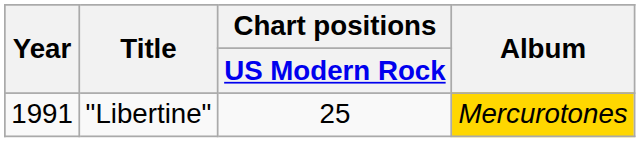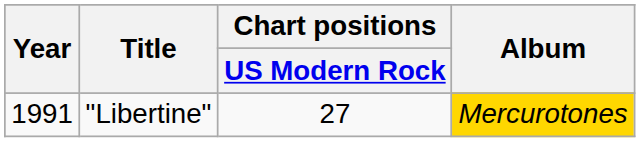"Libertine" | Chart positions / US Modern Rock: 25 -> 27
